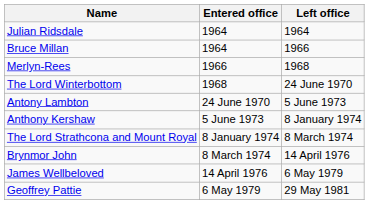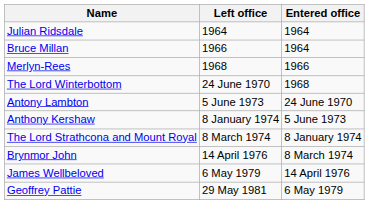columns swapped: Entered office <-> Left office
